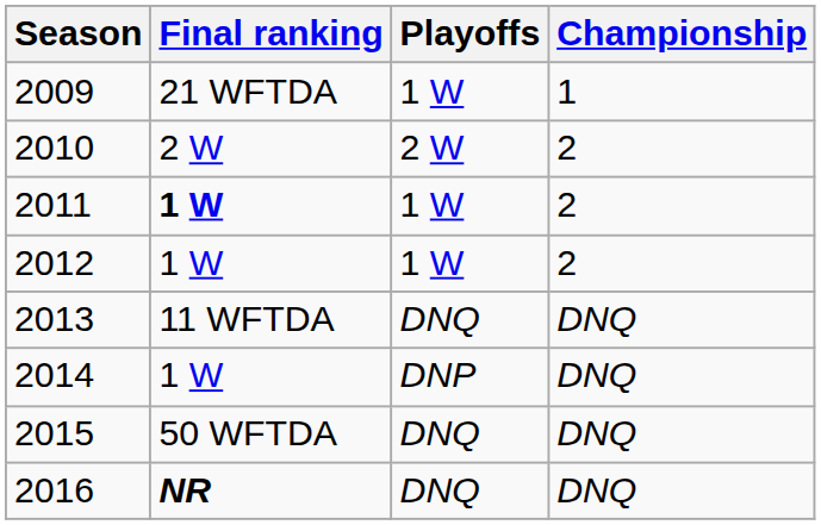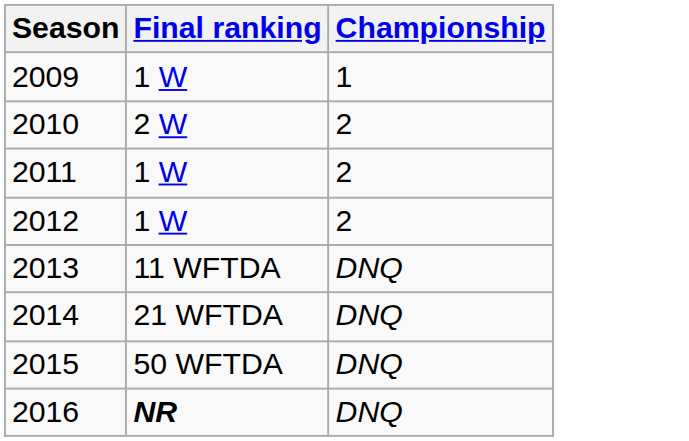- column: Playoffs | 1 W | 2 W | 1 W | 1 W | DNQ | DNP | DNQ | DNQ
2009 | Final ranking: 21 WFTDA -> 1 W
2011 | Final ranking: bold -> normal
2014 | Final ranking: 1 W -> 21 WFTDA
